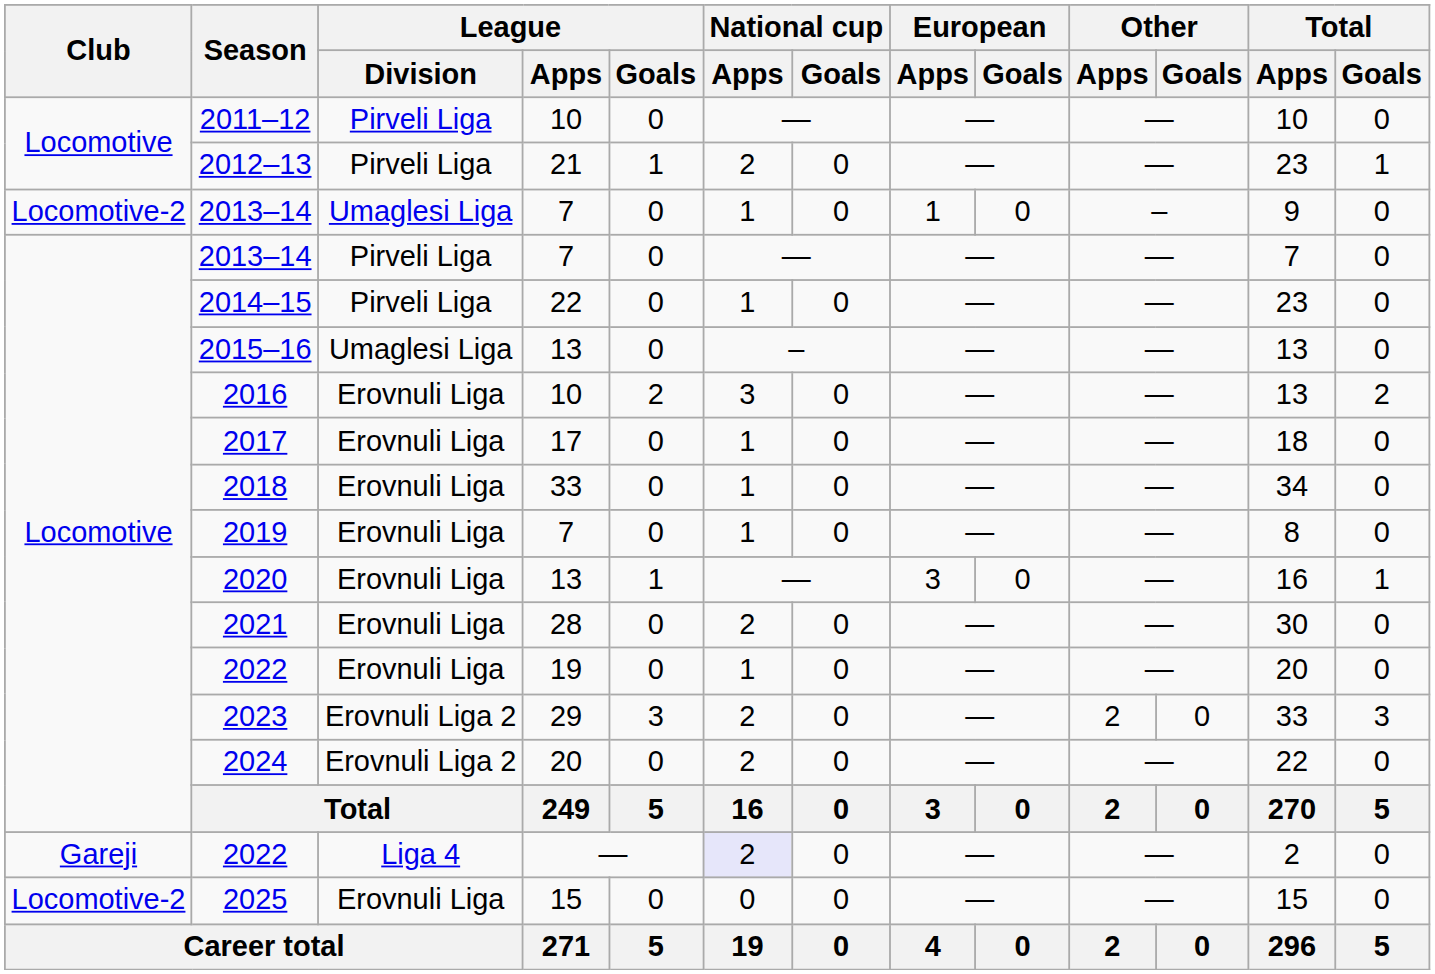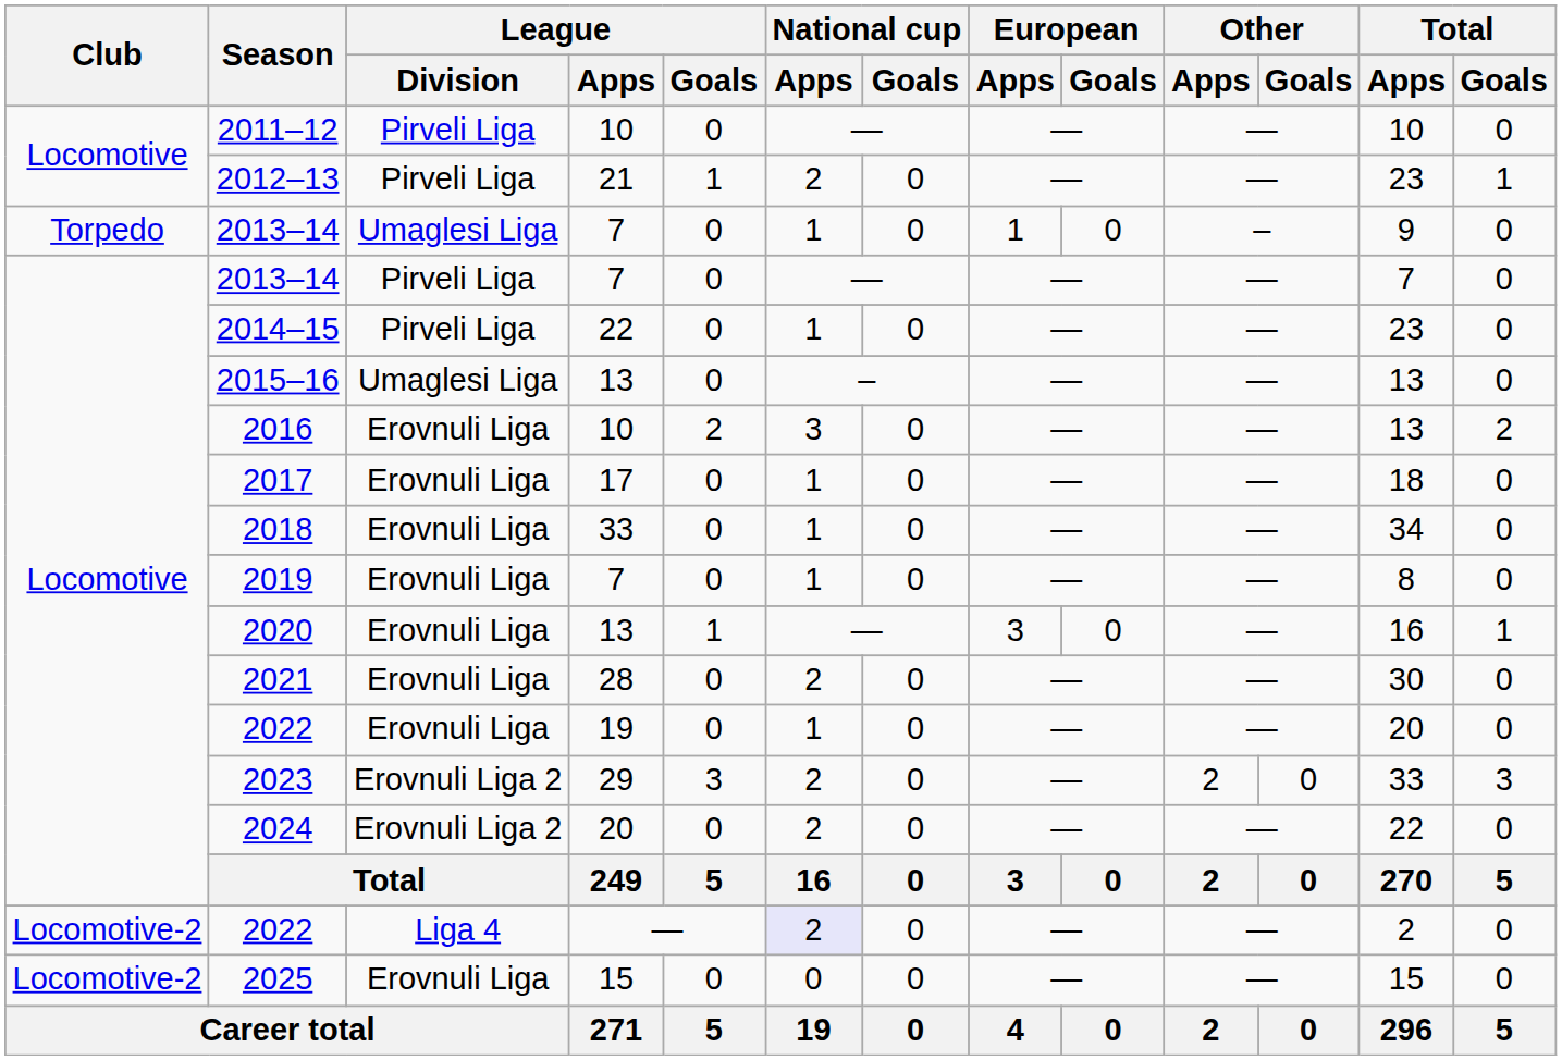2013–14 / Umaglesi Liga | Club: Locomotive-2 -> Torpedo
2022 / Liga 4 | Club: Gareji -> Locomotive-2
